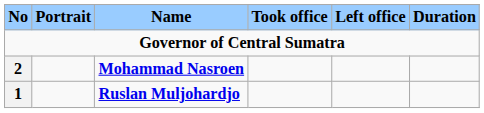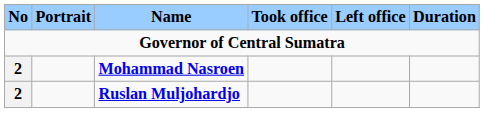Ruslan Muljohardjo | No: 1 -> 2
